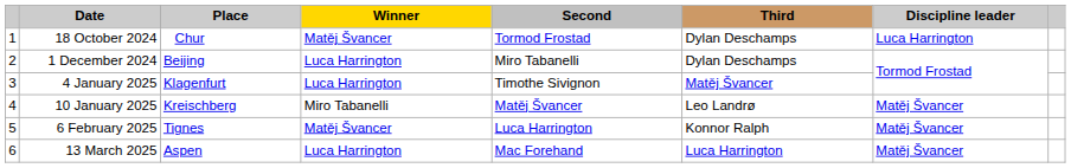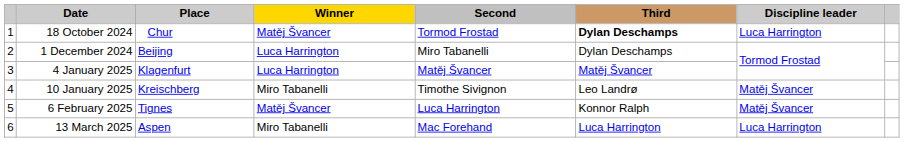18 October 2024 | Third: normal -> bold
4 January 2025 | Second: Timothe Sivignon -> Matěj Švancer
10 January 2025 | Second: Matěj Švancer -> Timothe Sivignon
13 March 2025 | Winner: Luca Harrington -> Miro Tabanelli
13 March 2025 | Discipline leader: Matěj Švancer -> Luca Harrington
